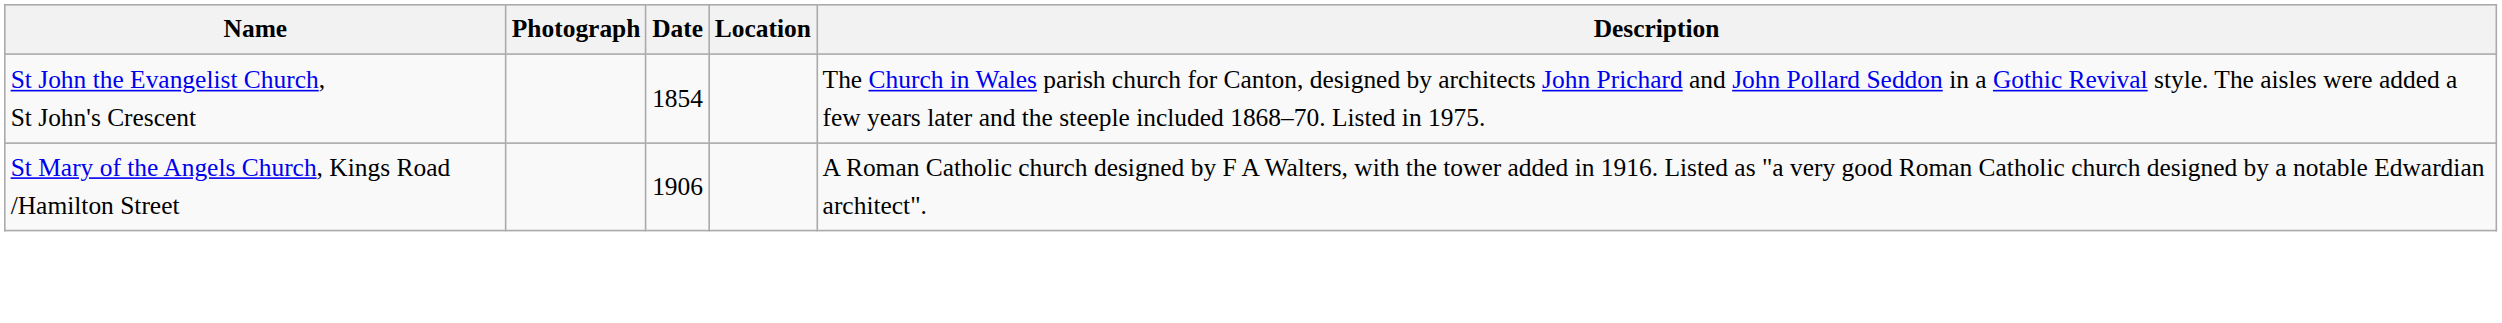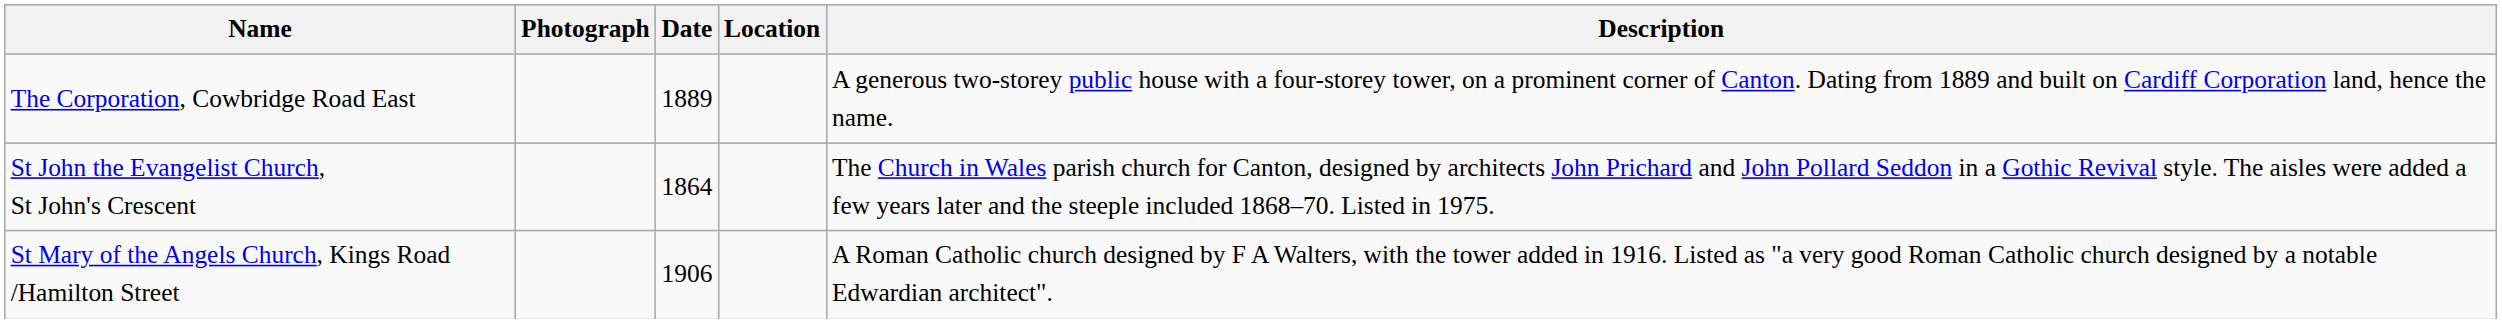+ row: The Corporation, Cowbridge Road East | 1889 | A generous two-storey public house with a four-storey tower, on a prominent corner of Canton. Dating from 1889 and built on Cardiff Corporation land, hence the name.
St John the Evangelist Church, St John's Crescent | Date: 1854 -> 1864
